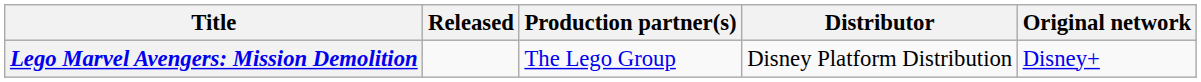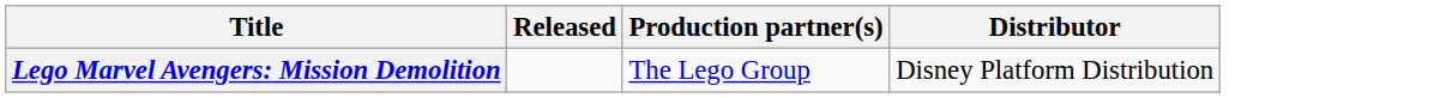- column: Original network | Disney+
